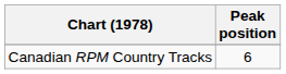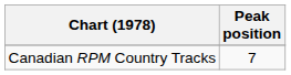Canadian RPM Country Tracks | Peak position: 6 -> 7
